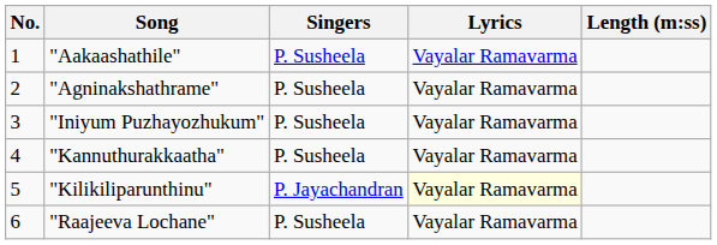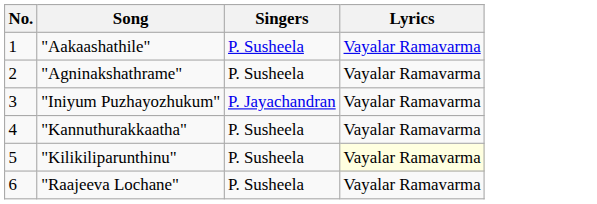- column: Length (m:ss)
"Iniyum Puzhayozhukum" | Singers: P. Susheela -> P. Jayachandran
"Kilikiliparunthinu" | Singers: P. Jayachandran -> P. Susheela
